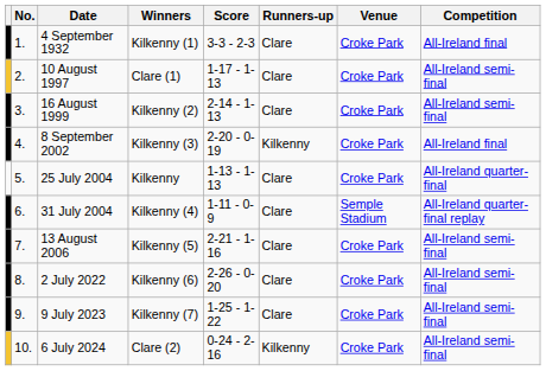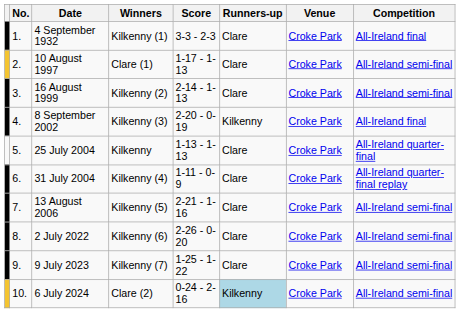31 July 2004 | Venue: Semple Stadium -> Croke Park
6 July 2024 | Runners-up: no background -> lightblue background
